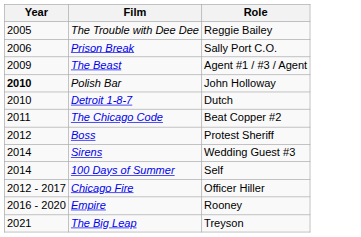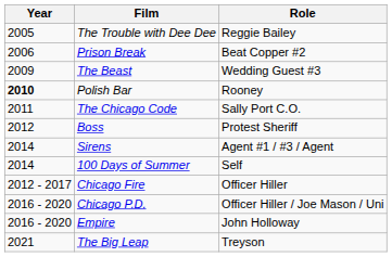Prison Break | Role: Sally Port C.O. -> Beat Copper #2
The Beast | Role: Agent #1 / #3 / Agent -> Wedding Guest #3
Polish Bar | Role: John Holloway -> Rooney
- row: 2010 | Detroit 1-8-7 | Dutch
The Chicago Code | Role: Beat Copper #2 -> Sally Port C.O.
Sirens | Role: Wedding Guest #3 -> Agent #1 / #3 / Agent
+ row: 2016 - 2020 | Chicago P.D. | Officer Hiller / Joe Mason / Uni
Empire | Role: Rooney -> John Holloway
